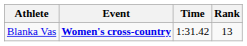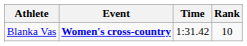Blanka Vas | Rank: 13 -> 10
